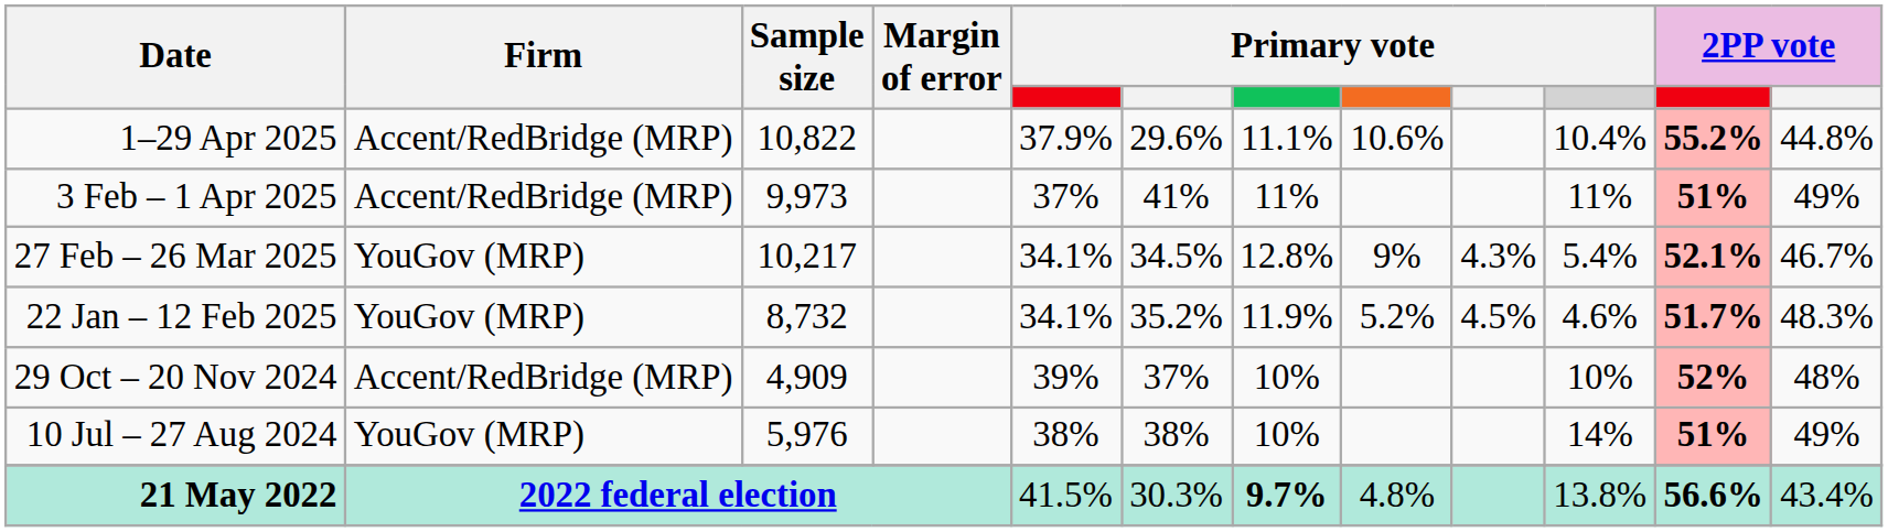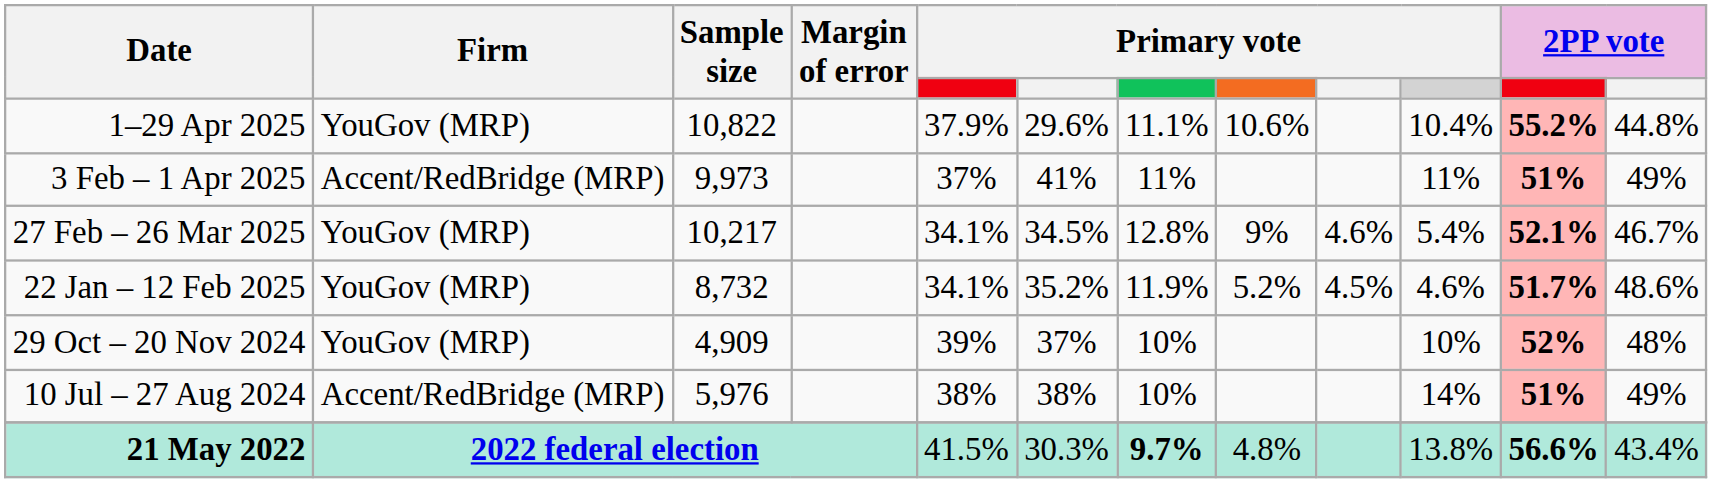1–29 Apr 2025 | Firm: Accent/RedBridge (MRP) -> YouGov (MRP)
27 Feb – 26 Mar 2025 | column 9: 4.3% -> 4.6%
22 Jan – 12 Feb 2025 | column 12: 48.3% -> 48.6%
29 Oct – 20 Nov 2024 | Firm: Accent/RedBridge (MRP) -> YouGov (MRP)
10 Jul – 27 Aug 2024 | Firm: YouGov (MRP) -> Accent/RedBridge (MRP)
